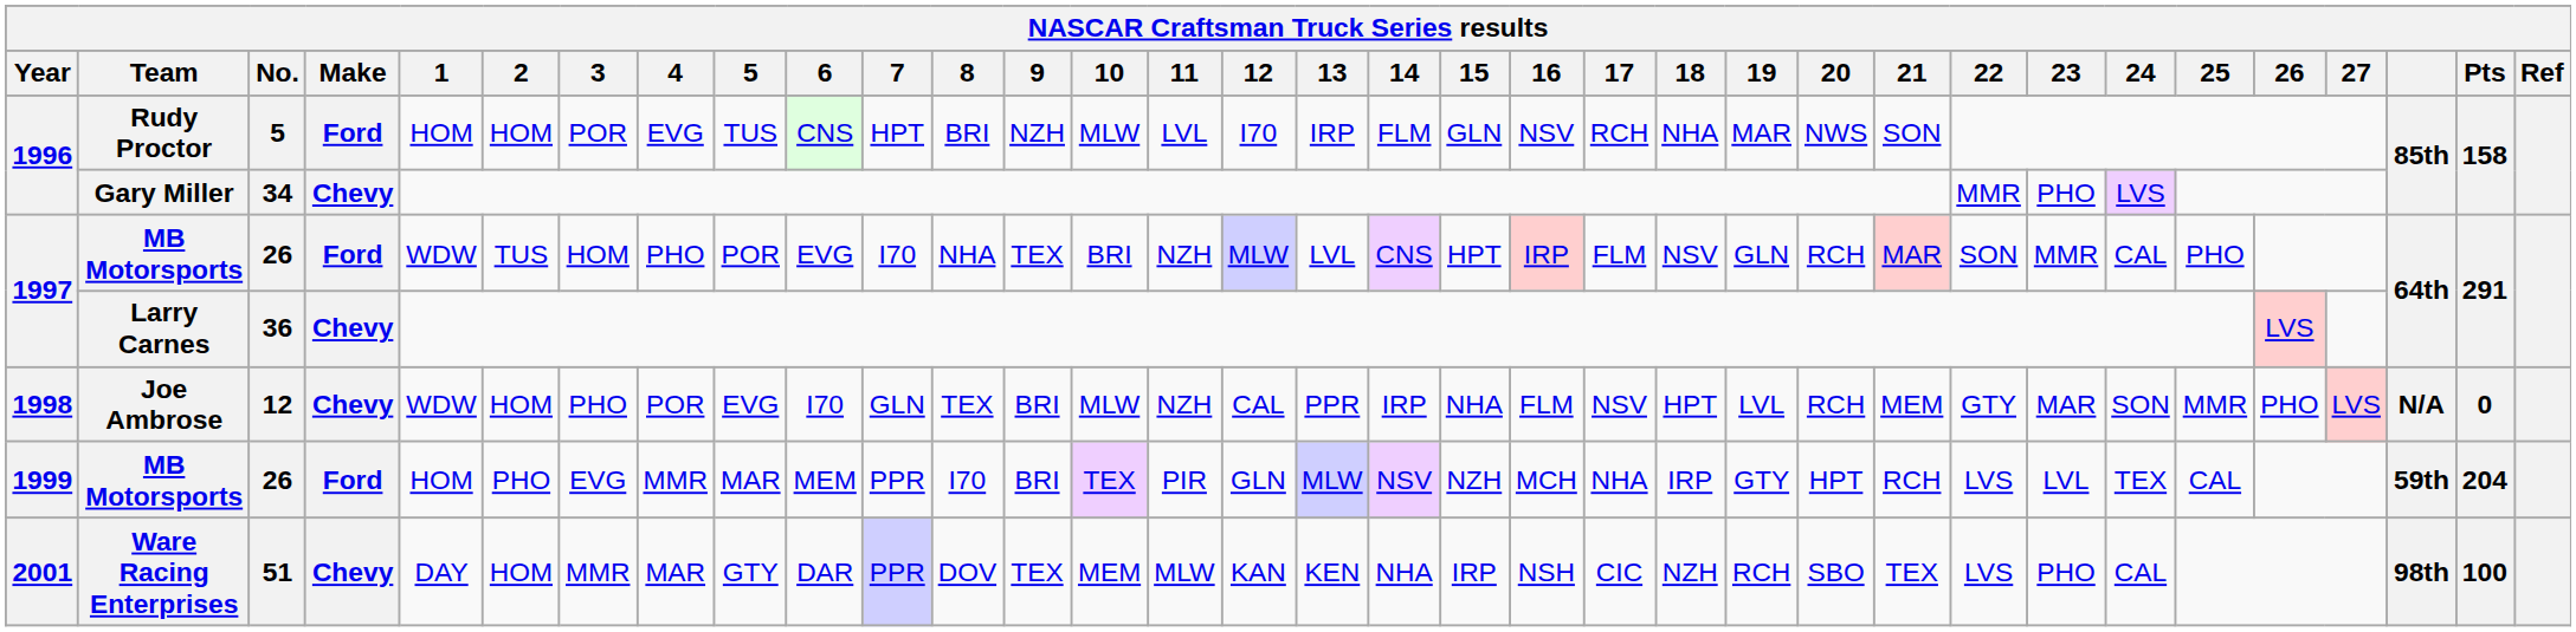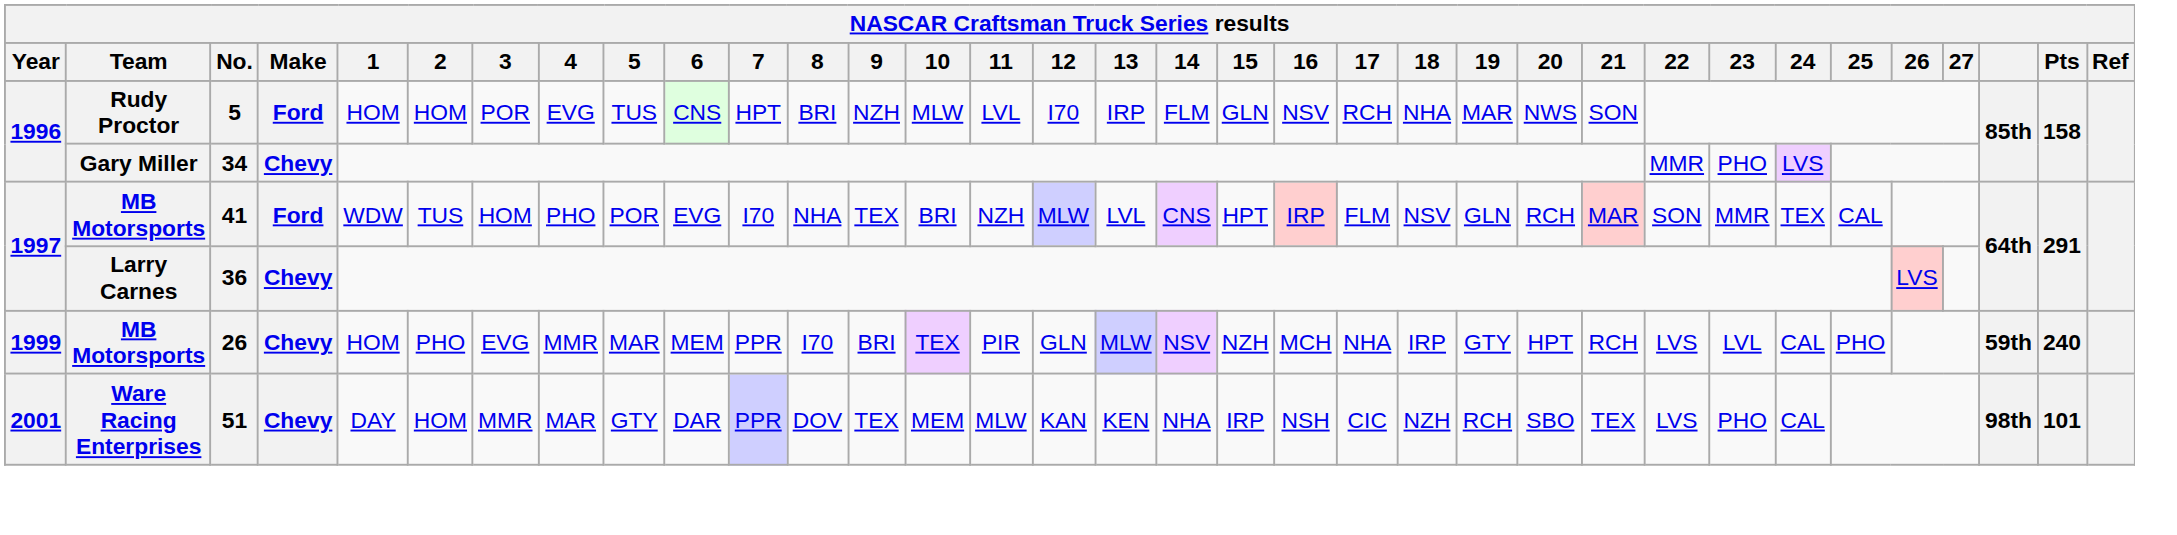1997 / MB Motorsports | No.: 26 -> 41
1997 / MB Motorsports | 24: CAL -> TEX
1997 / MB Motorsports | 25: PHO -> CAL
- row: 1998 | Joe Ambrose | 12 | Chevy | WDW | HOM | PHO | POR | EVG | I70 | GLN | TEX | BRI | MLW | NZH | CAL | PPR | IRP | NHA | FLM | NSV | HPT | LVL | RCH | MEM | GTY | MAR | SON | MMR | PHO | LVS | N/A | 0
1999 / MB Motorsports | Make: Ford -> Chevy
1999 / MB Motorsports | 24: TEX -> CAL
1999 / MB Motorsports | 25: CAL -> PHO
1999 / MB Motorsports | Pts: 204 -> 240
Ware Racing Enterprises | Pts: 100 -> 101
